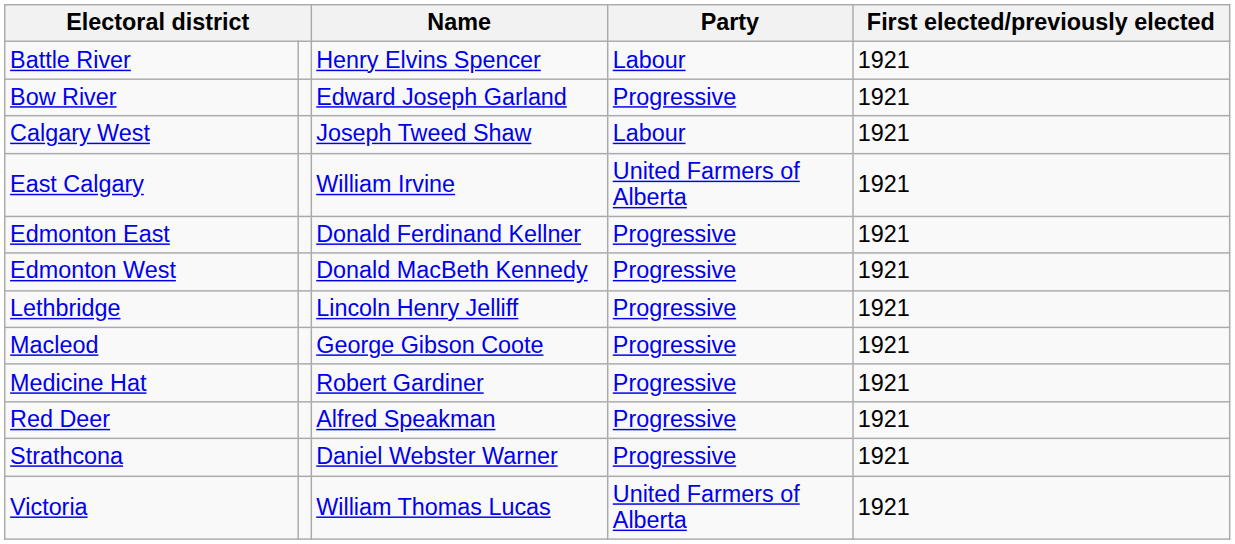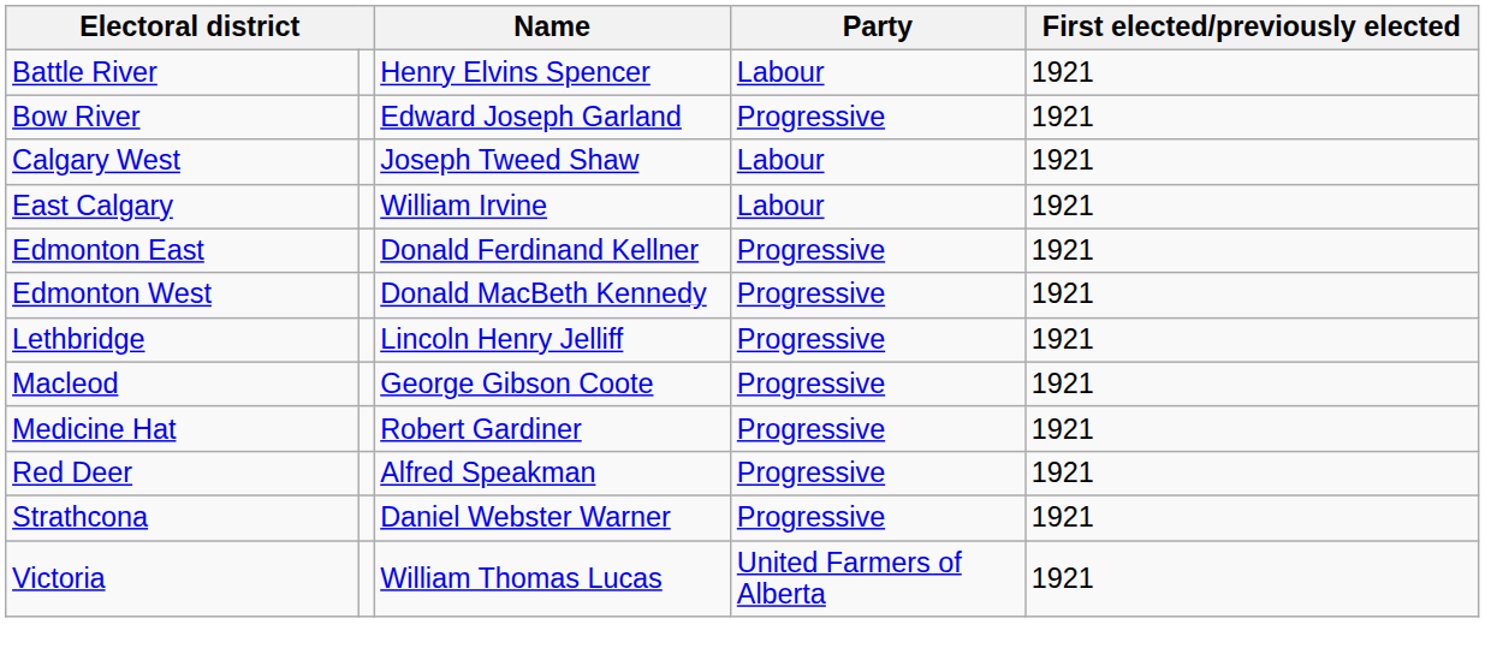East Calgary | Party: United Farmers of Alberta -> Labour
